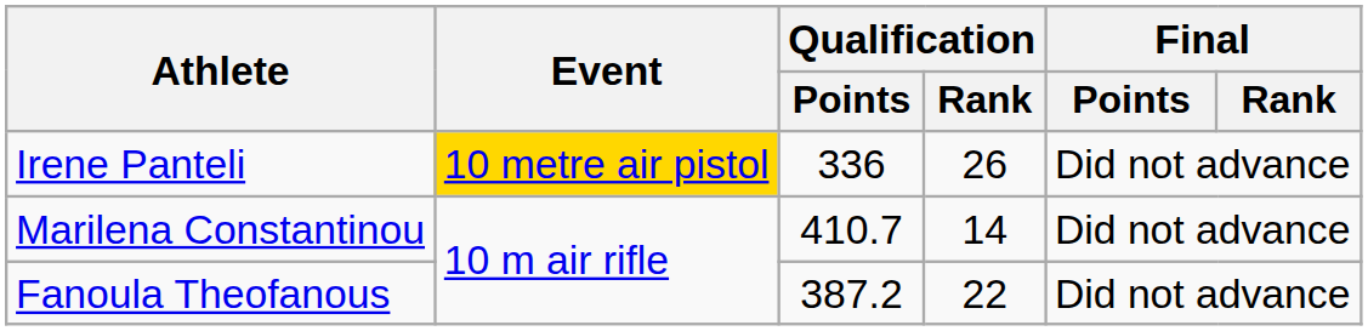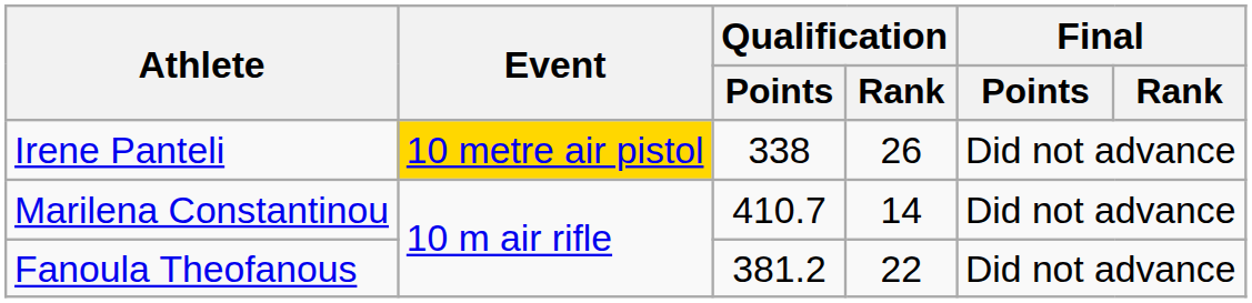Irene Panteli | Qualification / Points: 336 -> 338
Fanoula Theofanous | Qualification / Points: 387.2 -> 381.2
